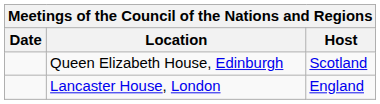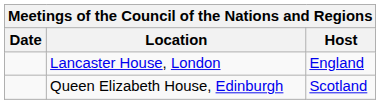rows swapped: Queen Elizabeth House, Edinburgh <-> Lancaster House, London
